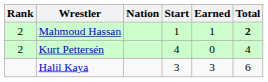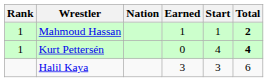columns swapped: Start <-> Earned
Mahmoud Hassan | Rank: 2 -> 1
Kurt Pettersén | Rank: 2 -> 1
Kurt Pettersén | Total: normal -> bold
